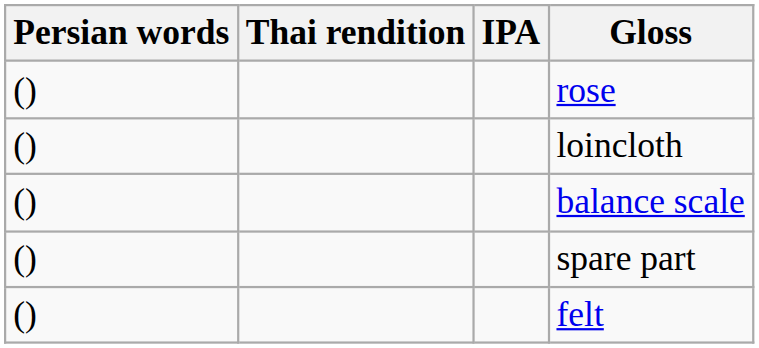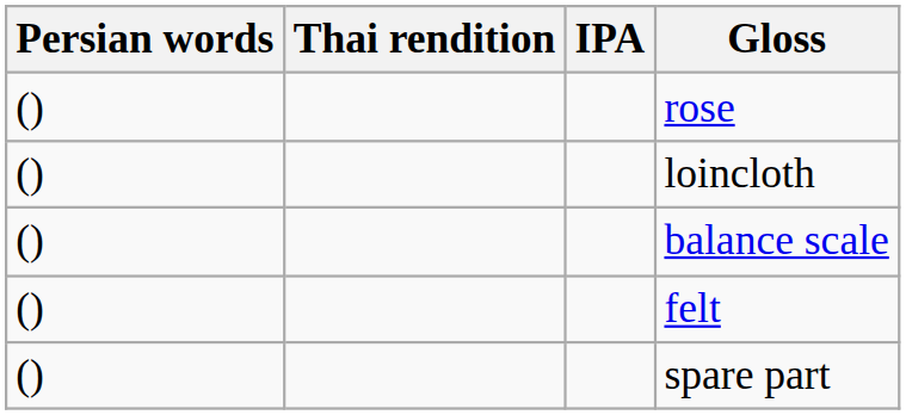rows swapped: felt <-> spare part
